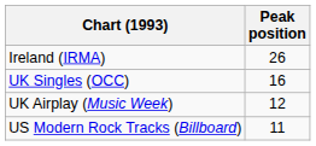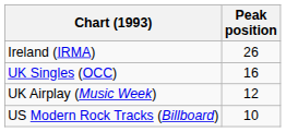US Modern Rock Tracks (Billboard) | Peak position: 11 -> 10
